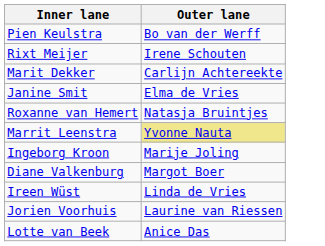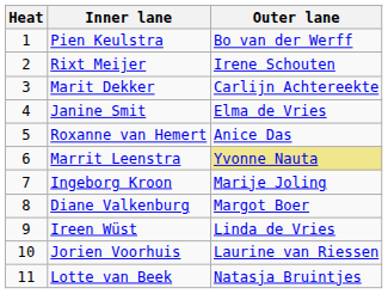+ column: Heat | 1 | 2 | 3 | 4 | 5 | 6 | 7 | 8 | 9 | 10 | 11
Roxanne van Hemert | Outer lane: Natasja Bruintjes -> Anice Das
Lotte van Beek | Outer lane: Anice Das -> Natasja Bruintjes
